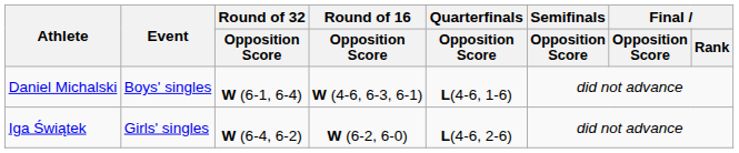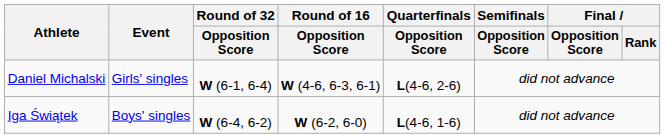Daniel Michalski | Event: Boys' singles -> Girls' singles
Daniel Michalski | Quarterfinals / Opposition Score: L(4-6, 1-6) -> L(4-6, 2-6)
Iga Świątek | Event: Girls' singles -> Boys' singles
Iga Świątek | Quarterfinals / Opposition Score: L(4-6, 2-6) -> L(4-6, 1-6)
